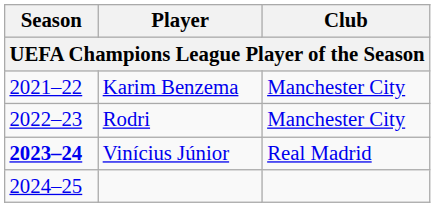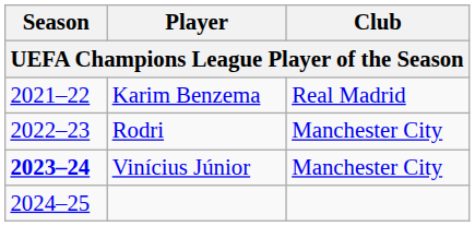Karim Benzema | Club: Manchester City -> Real Madrid
Vinícius Júnior | Club: Real Madrid -> Manchester City
